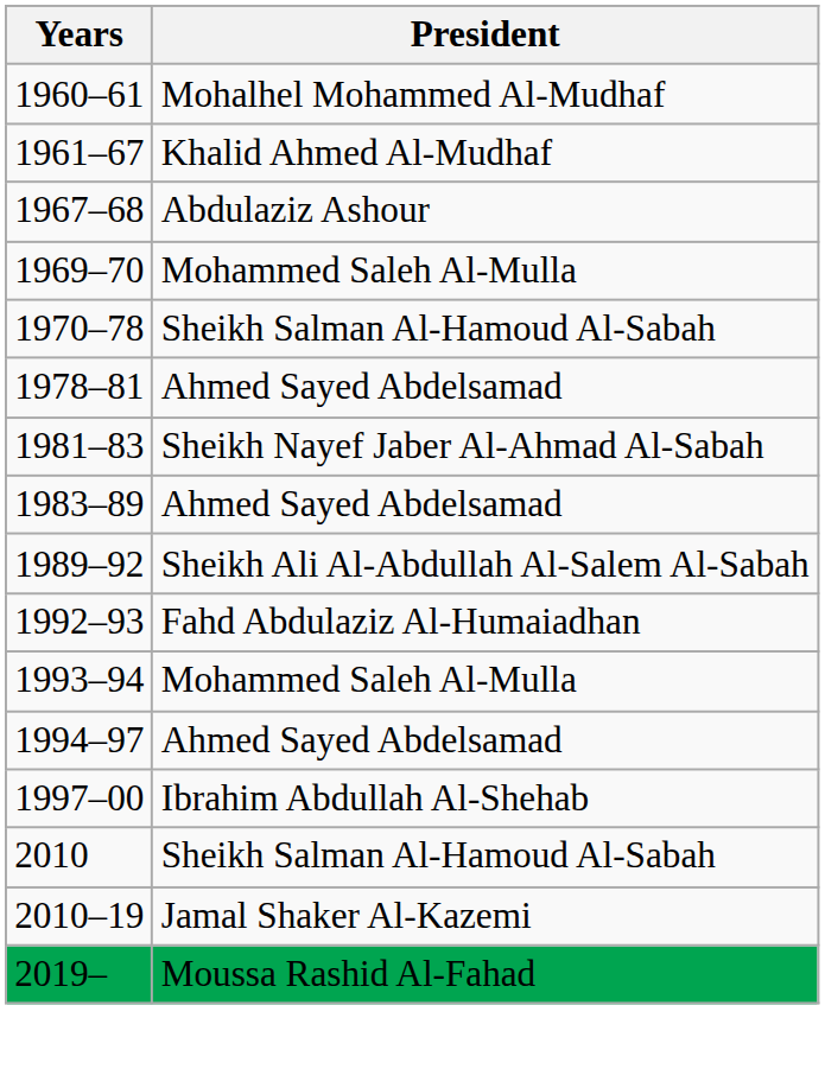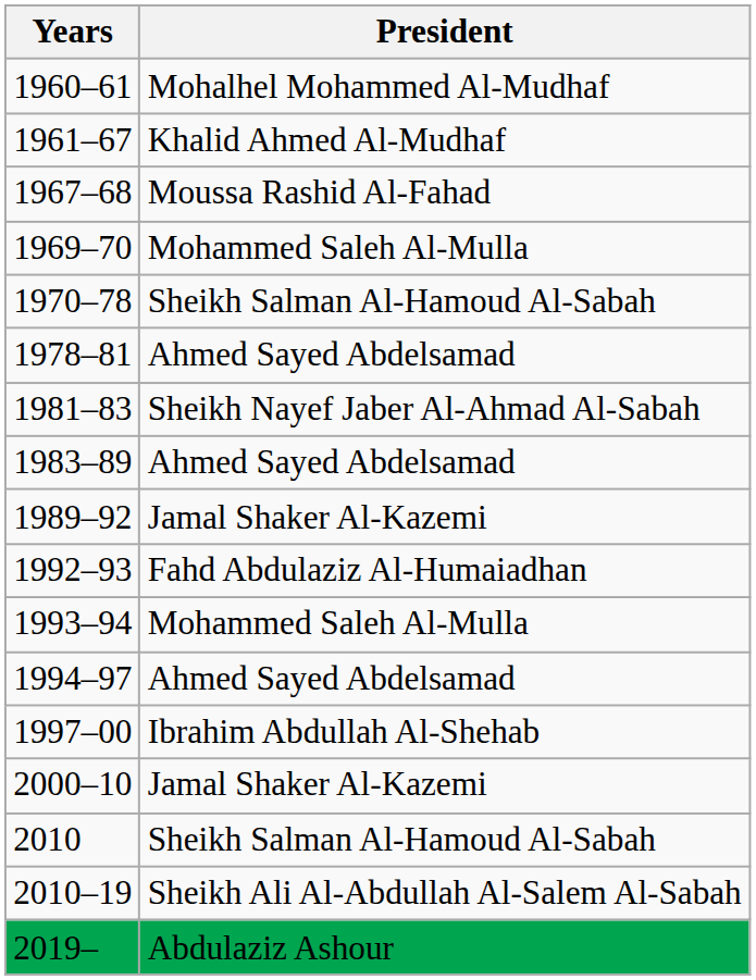1967–68 | President: Abdulaziz Ashour -> Moussa Rashid Al-Fahad
1989–92 | President: Sheikh Ali Al-Abdullah Al-Salem Al-Sabah -> Jamal Shaker Al-Kazemi
+ row: 2000–10 | Jamal Shaker Al-Kazemi
2010–19 | President: Jamal Shaker Al-Kazemi -> Sheikh Ali Al-Abdullah Al-Salem Al-Sabah
2019– | President: Moussa Rashid Al-Fahad -> Abdulaziz Ashour
